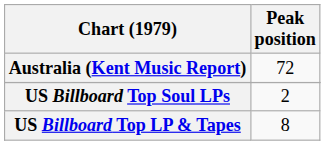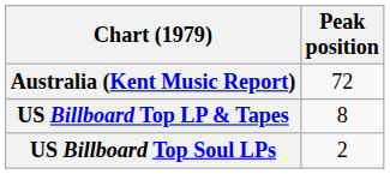rows swapped: US Billboard Top LP & Tapes <-> US Billboard Top Soul LPs
